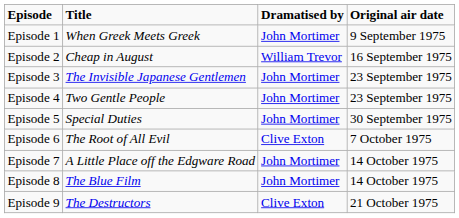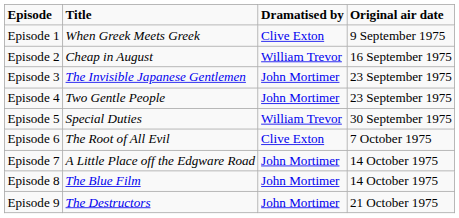Episode 1 | Dramatised by: John Mortimer -> Clive Exton
Episode 5 | Dramatised by: John Mortimer -> William Trevor
Episode 9 | Dramatised by: Clive Exton -> John Mortimer
